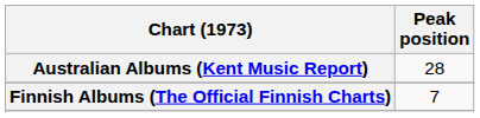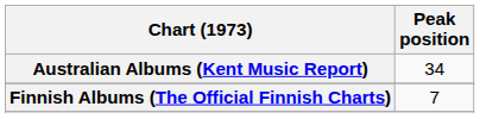Australian Albums (Kent Music Report) | Peak position: 28 -> 34
